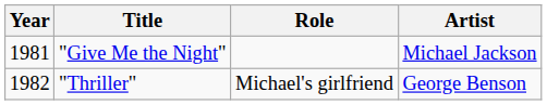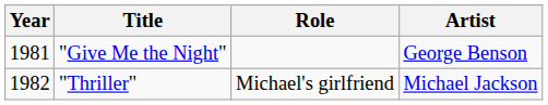"Give Me the Night" | Artist: Michael Jackson -> George Benson
"Thriller" | Artist: George Benson -> Michael Jackson
